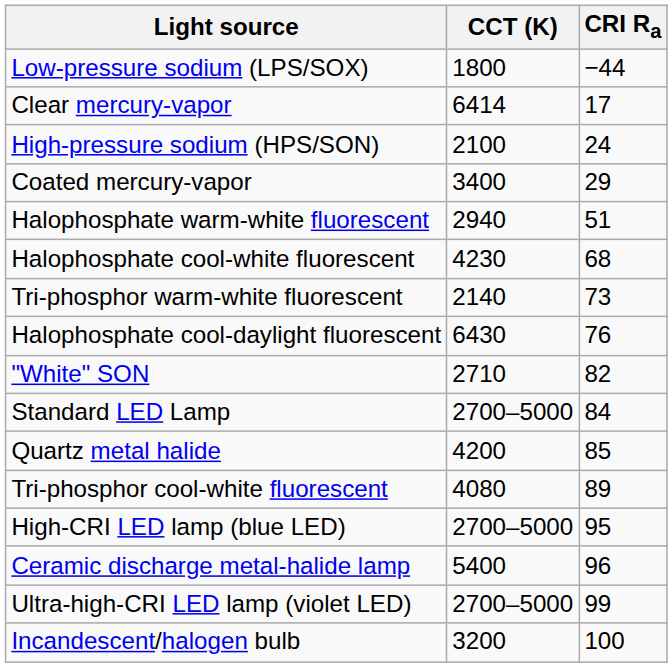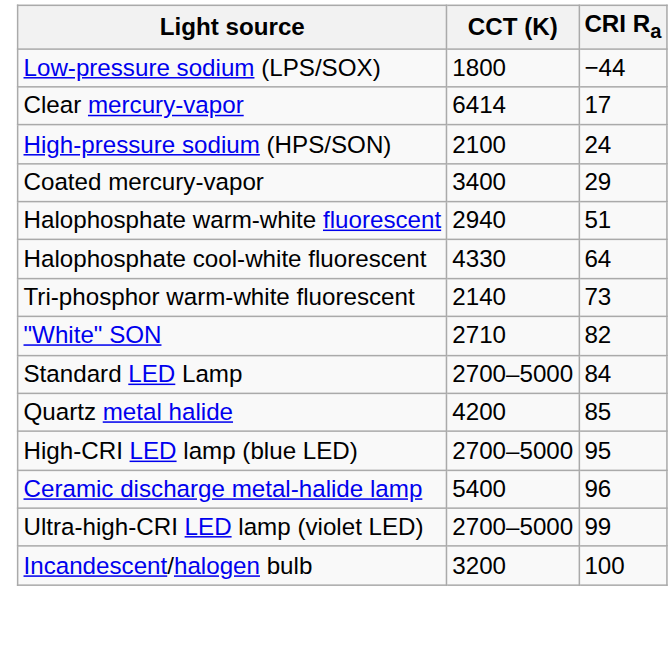Halophosphate cool-white fluorescent | CCT (K): 4230 -> 4330
Halophosphate cool-white fluorescent | CRI Ra: 68 -> 64
- row: Halophosphate cool-daylight fluorescent | 6430 | 76
- row: Tri-phosphor cool-white fluorescent | 4080 | 89
